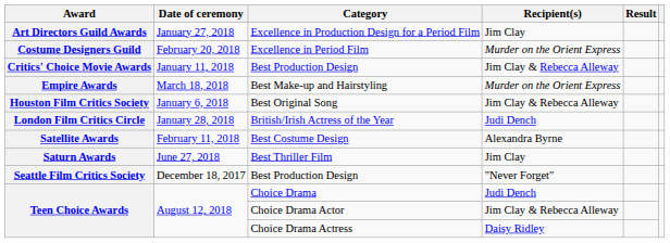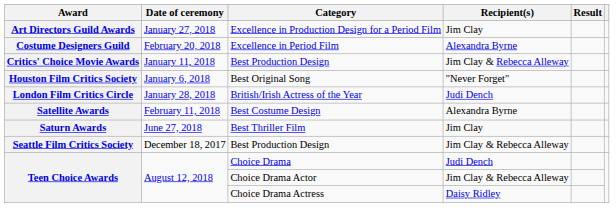Excellence in Period Film | Recipient(s): Murder on the Orient Express -> Alexandra Byrne
- row: Empire Awards | March 18, 2018 | Best Make-up and Hairstyling | Murder on the Orient Express
Best Original Song | Recipient(s): Jim Clay & Rebecca Alleway -> "Never Forget"
Seattle Film Critics Society / Best Production Design | Recipient(s): "Never Forget" -> Jim Clay & Rebecca Alleway
